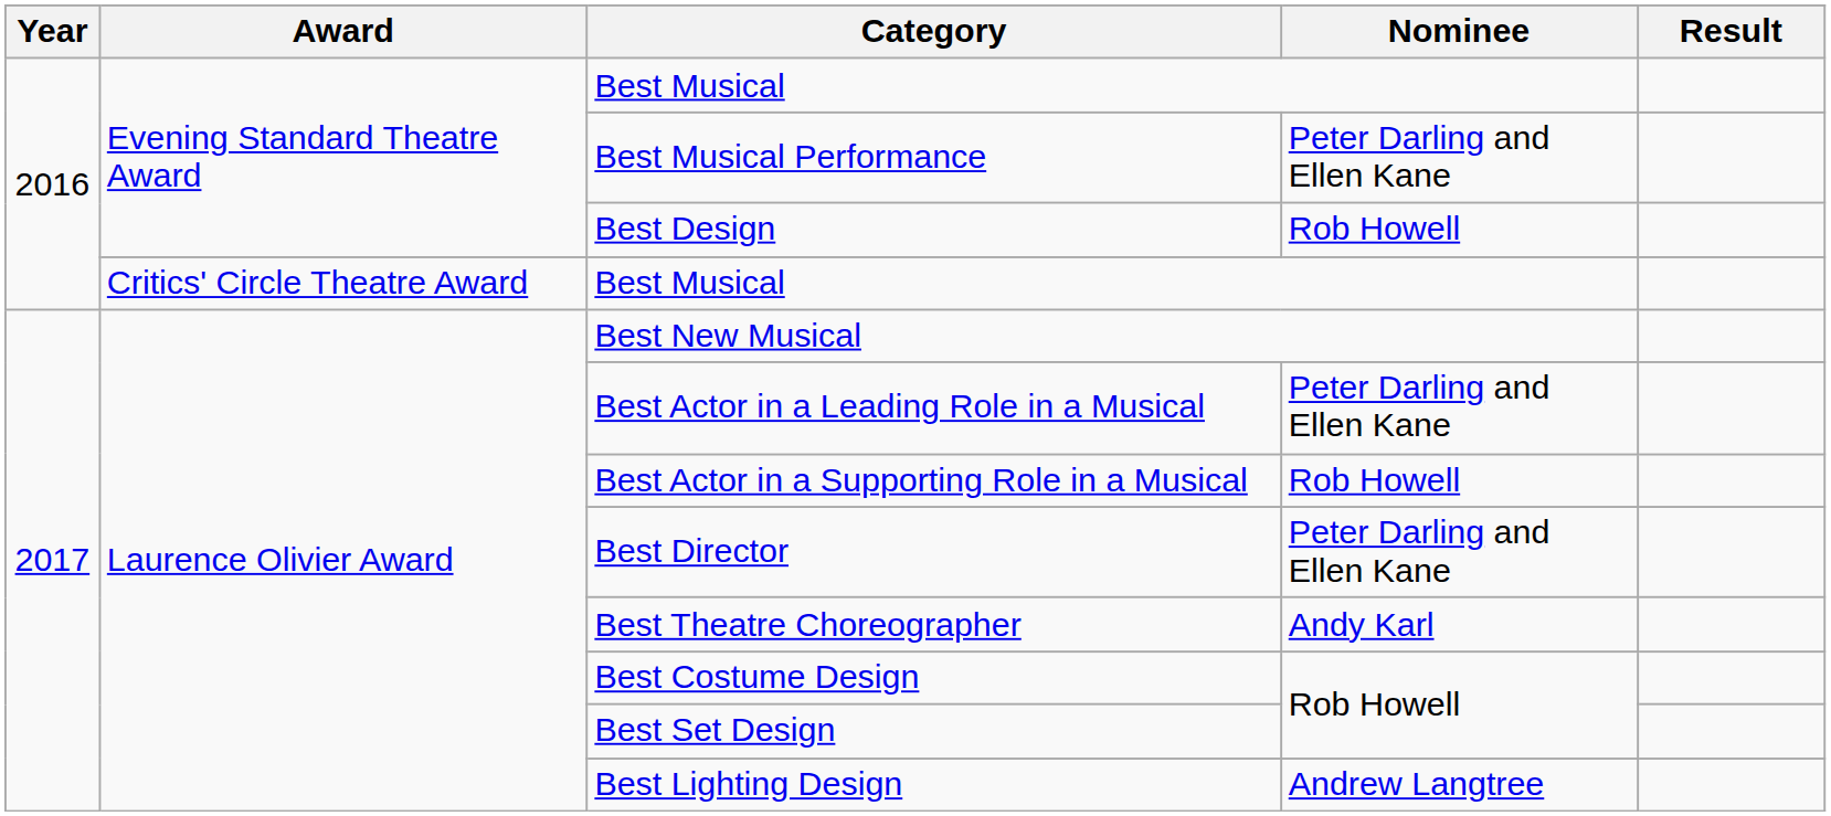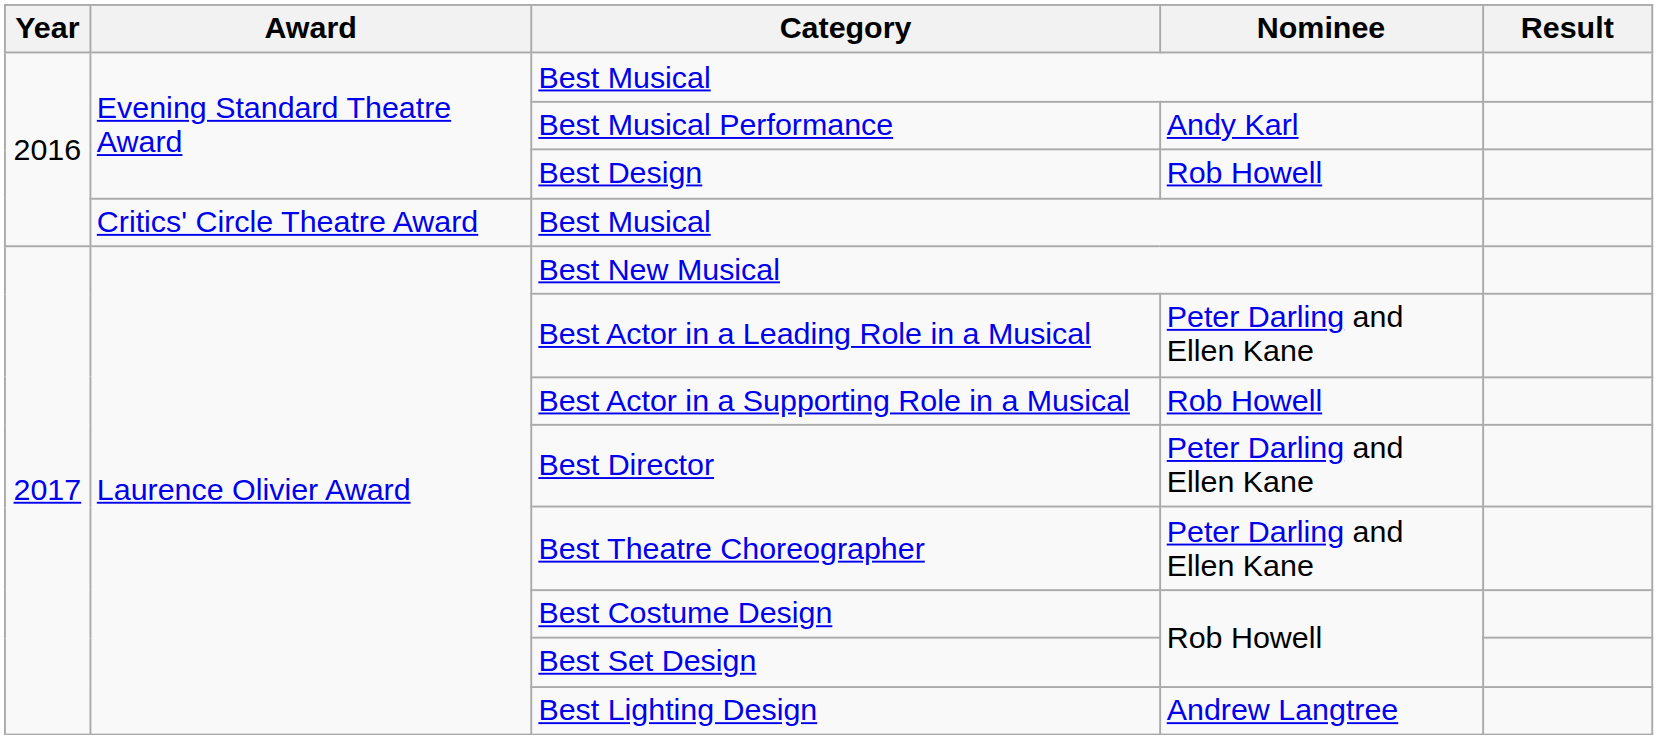Best Musical Performance | Nominee: Peter Darling and Ellen Kane -> Andy Karl
Best Theatre Choreographer | Nominee: Andy Karl -> Peter Darling and Ellen Kane
